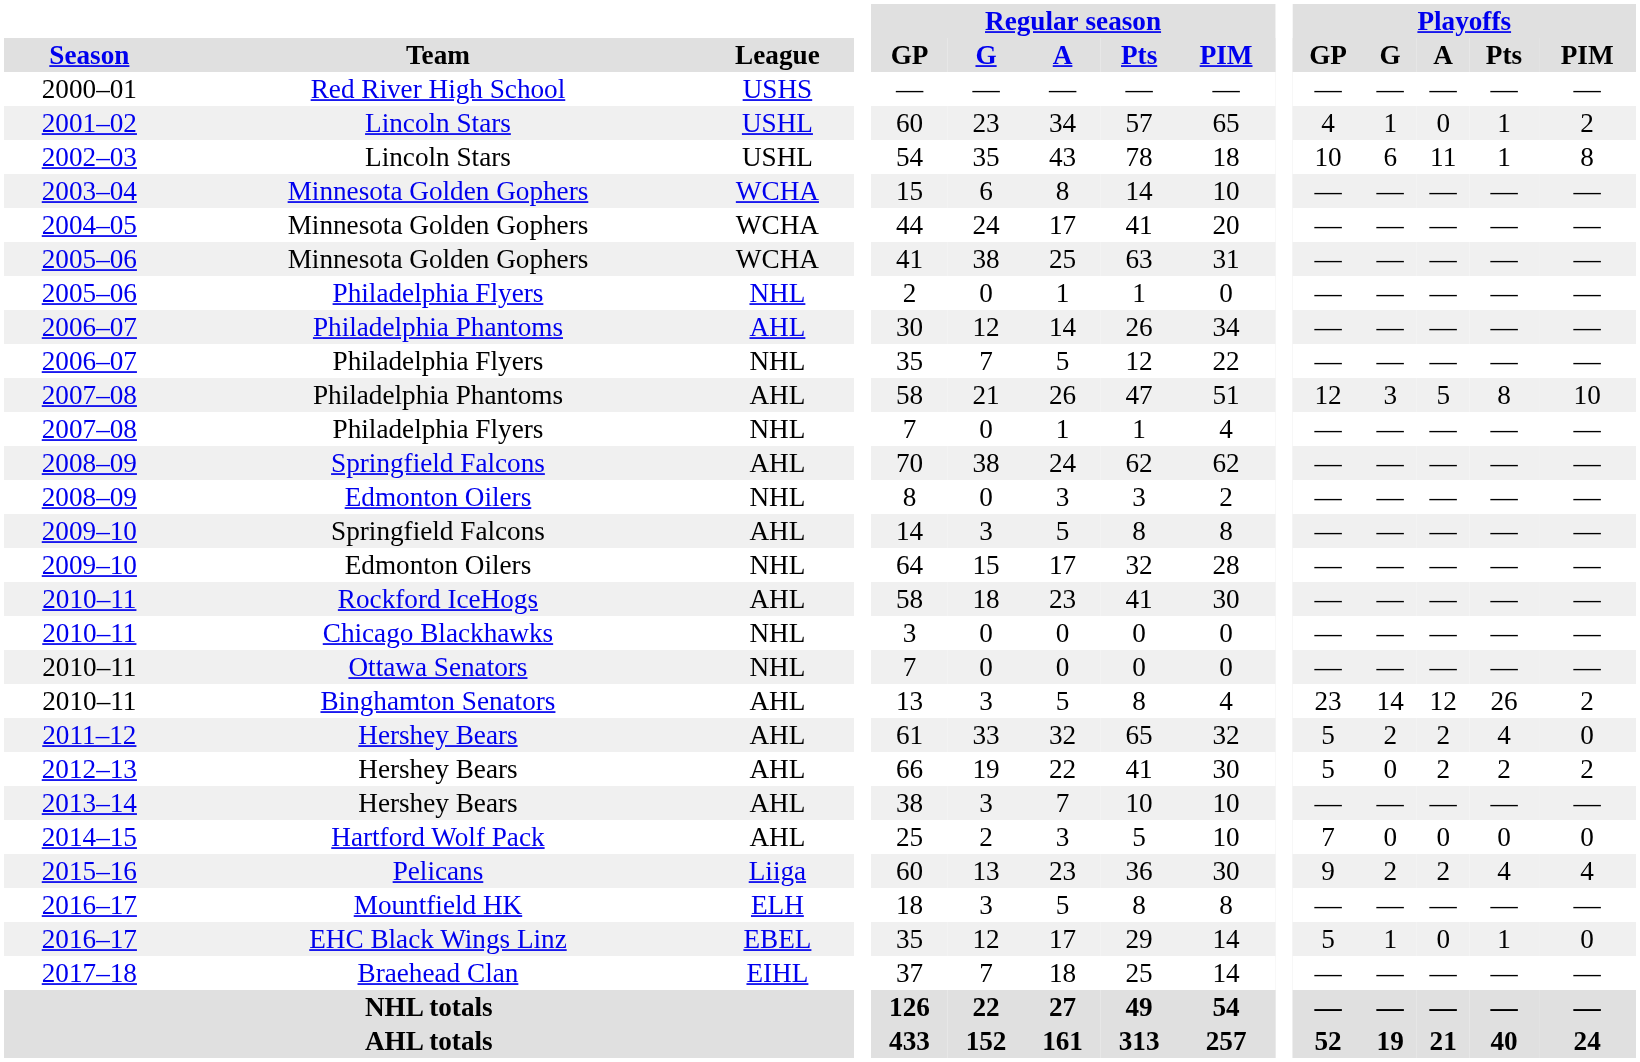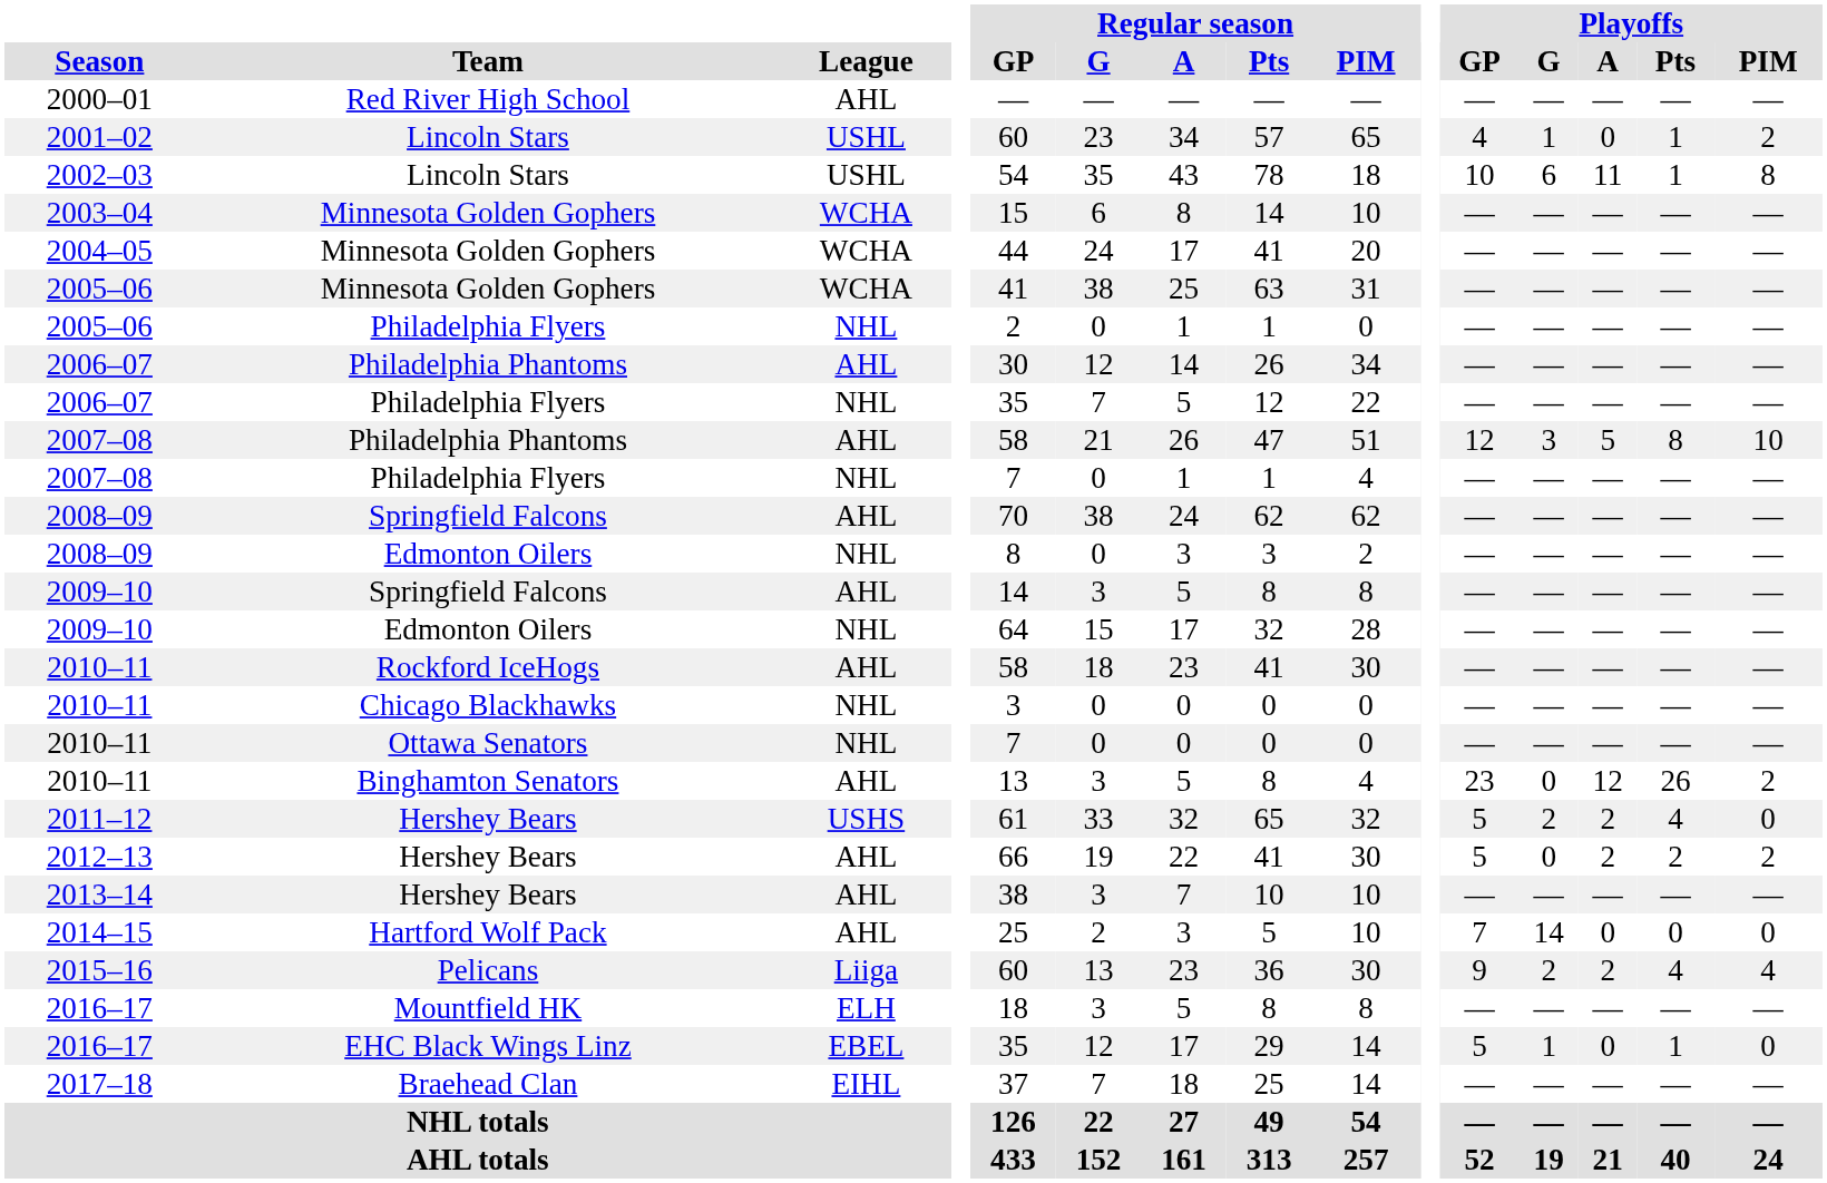2000–01 | League: USHS -> AHL
2010–11 / Binghamton Senators | Playoffs / G: 14 -> 0
2011–12 | League: AHL -> USHS
2014–15 | Playoffs / G: 0 -> 14
